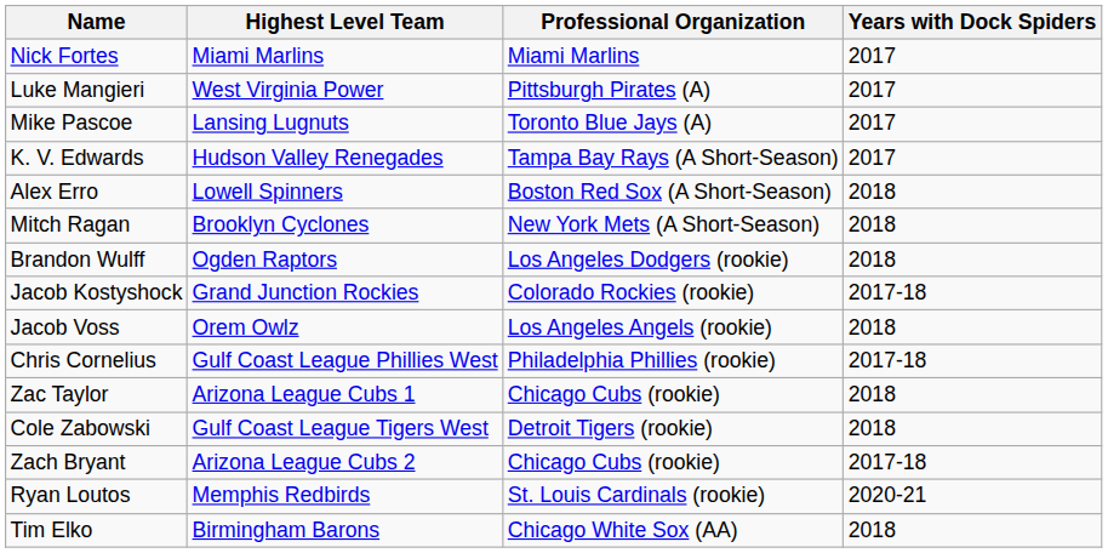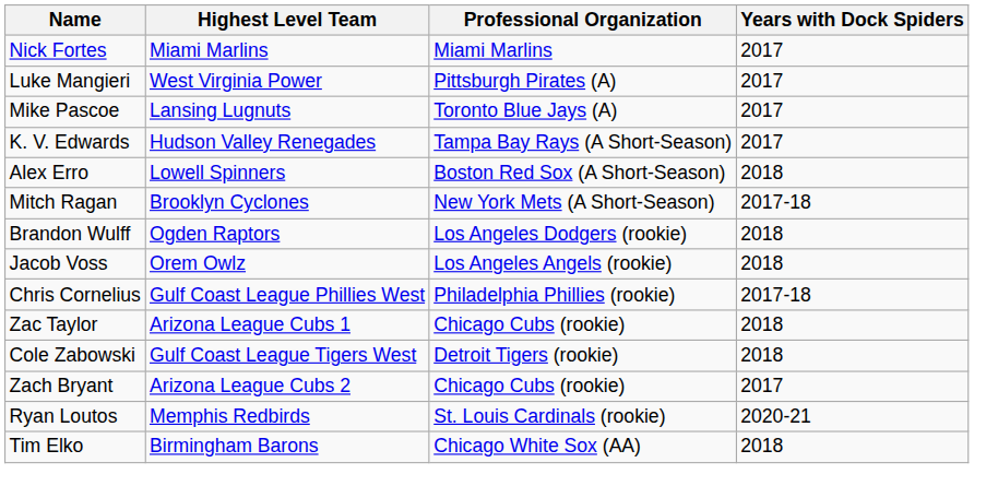Mitch Ragan | Years with Dock Spiders: 2018 -> 2017-18
- row: Jacob Kostyshock | Grand Junction Rockies | Colorado Rockies (rookie) | 2017-18
Zach Bryant | Years with Dock Spiders: 2017-18 -> 2017
